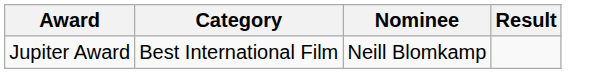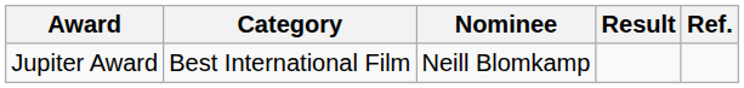+ column: Ref.
